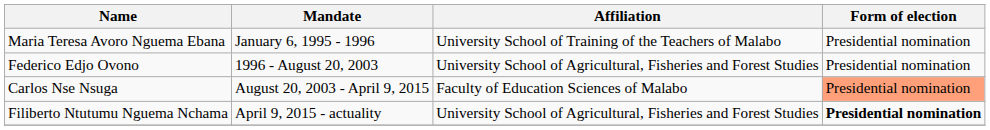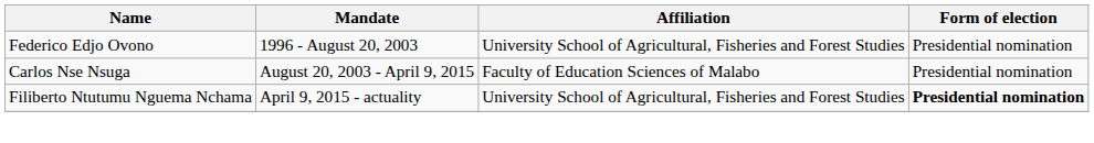- row: Maria Teresa Avoro Nguema Ebana | January 6, 1995 - 1996 | University School of Training of the Teachers of Malabo | Presidential nomination
Carlos Nse Nsuga | Form of election: lightsalmon background -> no background
